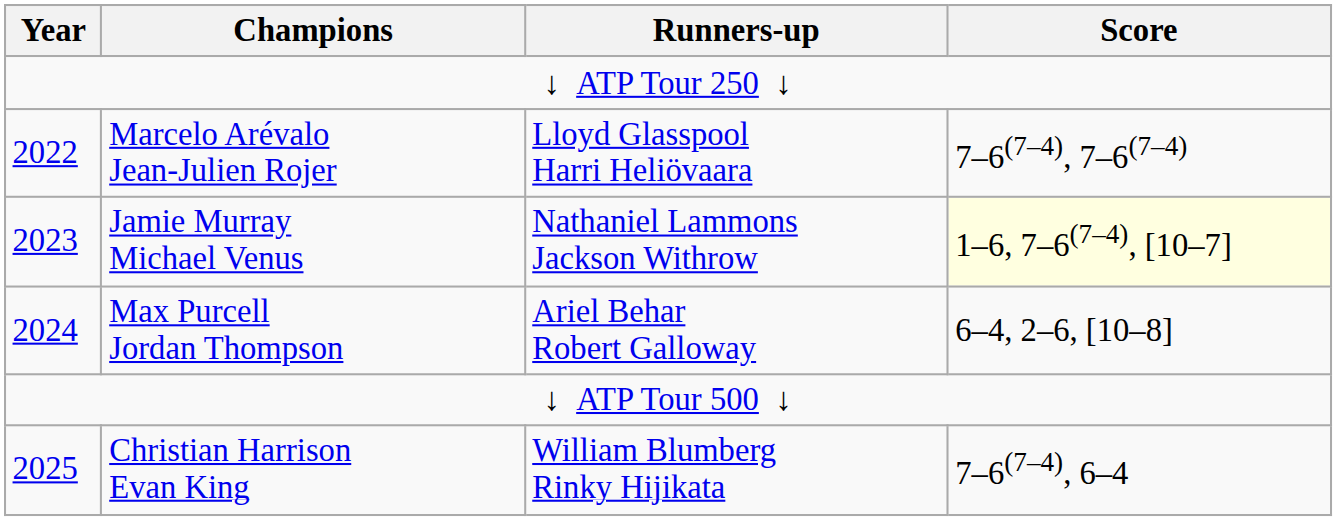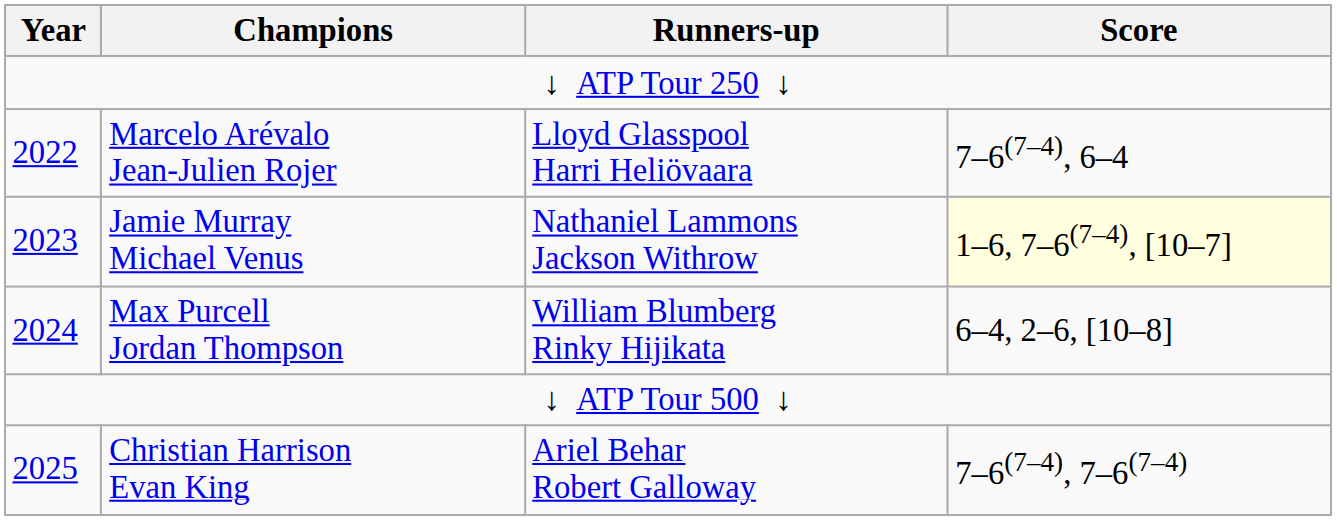Marcelo Arévalo Jean-Julien Rojer | Score: 7–6(7–4), 7–6(7–4) -> 7–6(7–4), 6–4
Max Purcell Jordan Thompson | Runners-up: Ariel Behar Robert Galloway -> William Blumberg Rinky Hijikata
Christian Harrison Evan King | Runners-up: William Blumberg Rinky Hijikata -> Ariel Behar Robert Galloway
Christian Harrison Evan King | Score: 7–6(7–4), 6–4 -> 7–6(7–4), 7–6(7–4)
